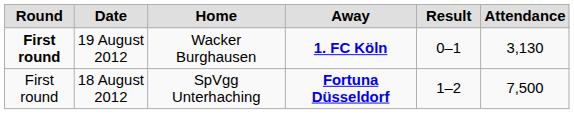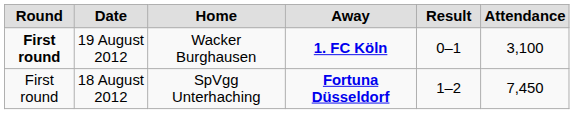19 August 2012 | Attendance: 3,130 -> 3,100
18 August 2012 | Attendance: 7,500 -> 7,450
